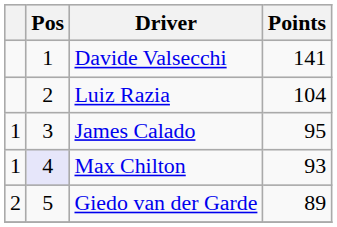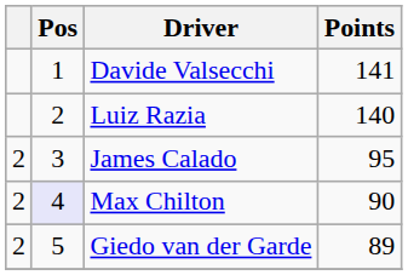Luiz Razia | Points: 104 -> 140
James Calado | column 1: 1 -> 2
Max Chilton | column 1: 1 -> 2
Max Chilton | Points: 93 -> 90
